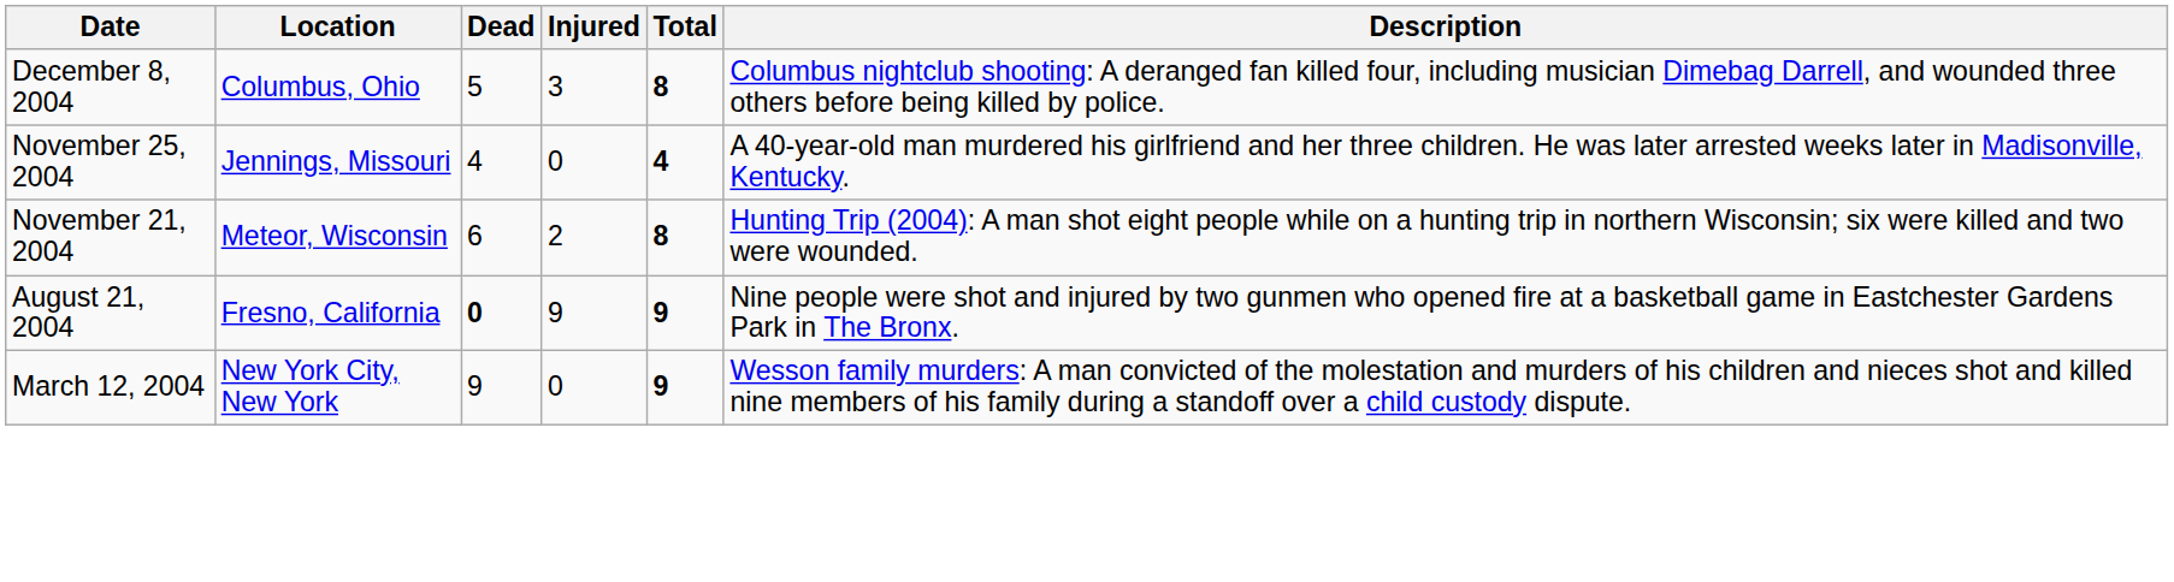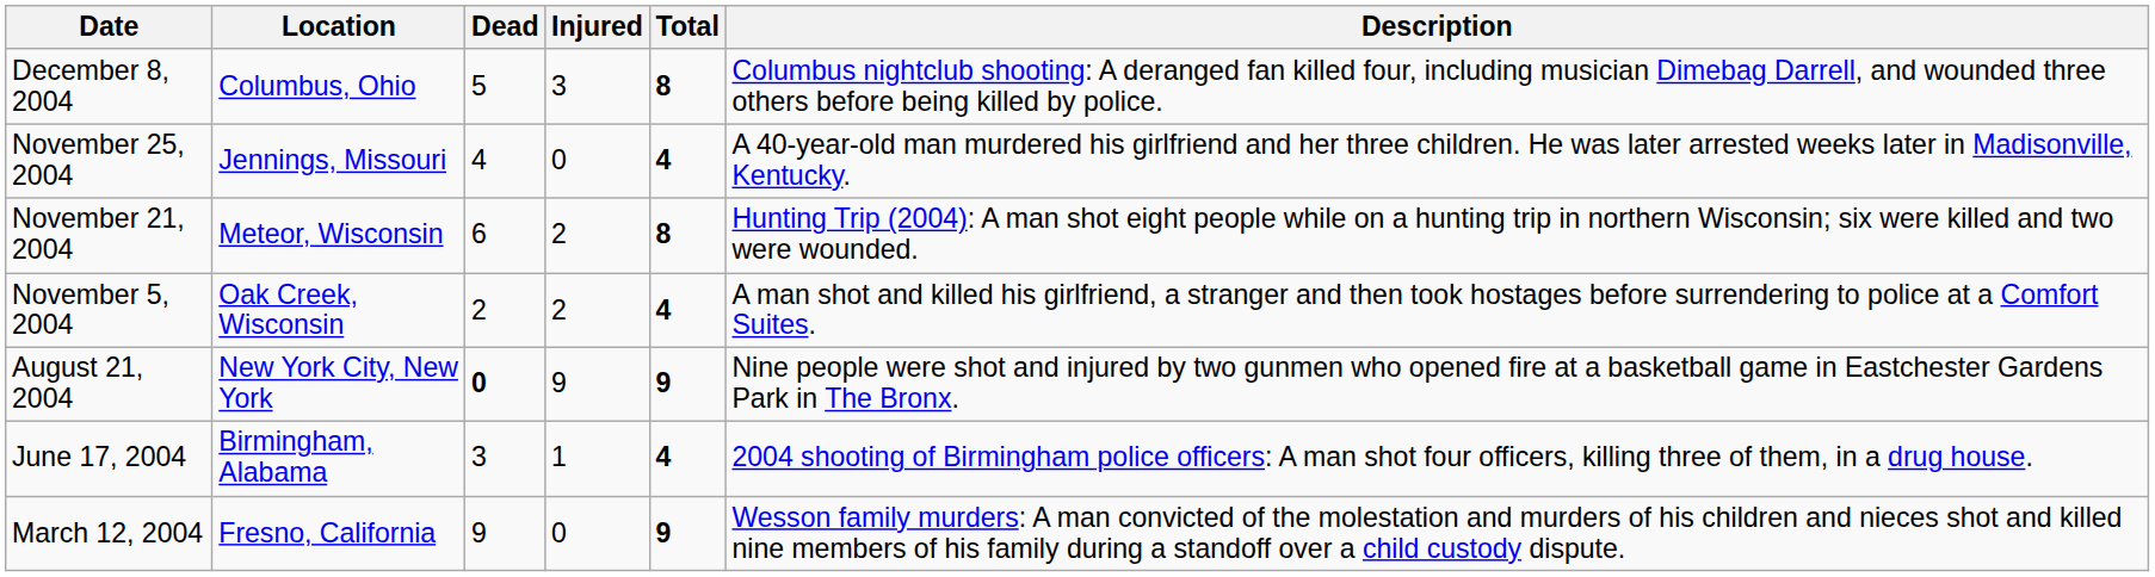+ row: November 5, 2004 | Oak Creek, Wisconsin | 2 | 2 | 4 | A man shot and killed his girlfriend, a stranger and then took hostages before surrendering to police at a Comfort Suites.
August 21, 2004 | Location: Fresno, California -> New York City, New York
+ row: June 17, 2004 | Birmingham, Alabama | 3 | 1 | 4 | 2004 shooting of Birmingham police officers: A man shot four officers, killing three of them, in a drug house.
March 12, 2004 | Location: New York City, New York -> Fresno, California
